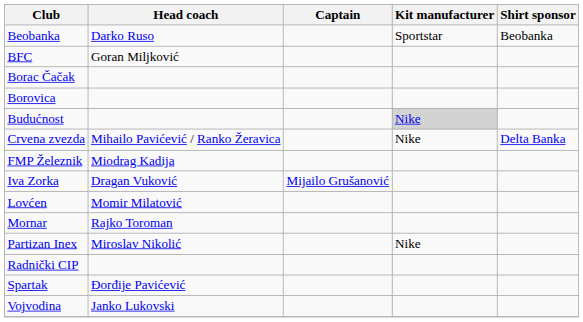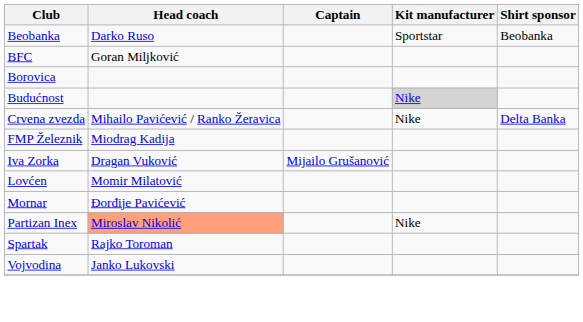- row: Borac Čačak
Mornar | Head coach: Rajko Toroman -> Đorđije Pavićević
Partizan Inex | Head coach: no background -> lightsalmon background
- row: Radnički CIP
Spartak | Head coach: Đorđije Pavićević -> Rajko Toroman
